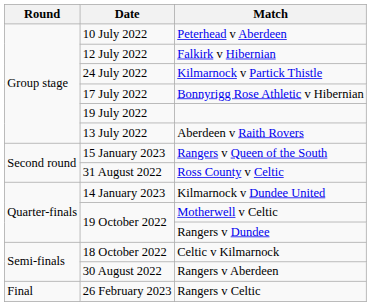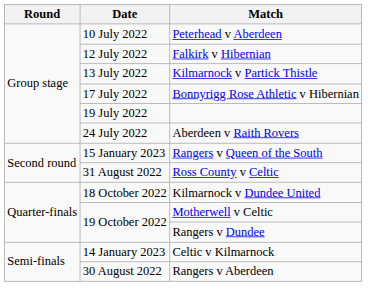Kilmarnock v Partick Thistle | Date: 24 July 2022 -> 13 July 2022
Aberdeen v Raith Rovers | Date: 13 July 2022 -> 24 July 2022
Kilmarnock v Dundee United | Date: 14 January 2023 -> 18 October 2022
Celtic v Kilmarnock | Date: 18 October 2022 -> 14 January 2023
- row: Final | 26 February 2023 | Rangers v Celtic
